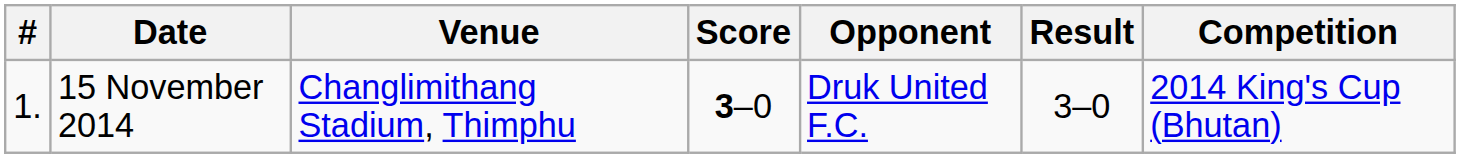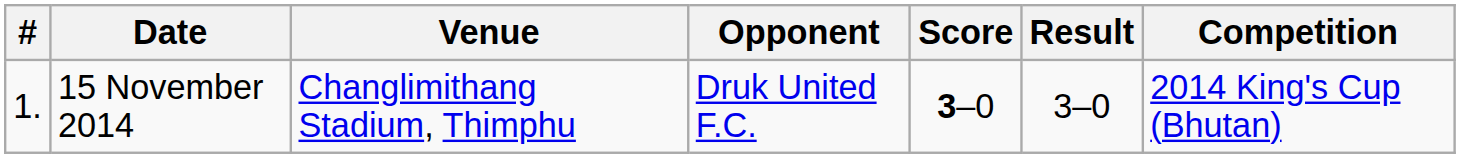columns swapped: Opponent <-> Score
